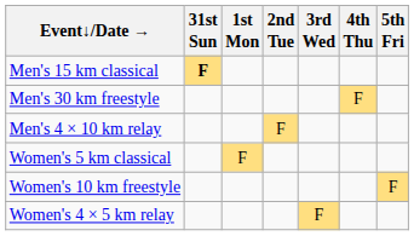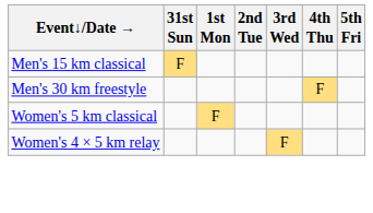Men's 15 km classical | 31st Sun: bold -> normal
- row: Men's 4 × 10 km relay | F
- row: Women's 10 km freestyle | F
